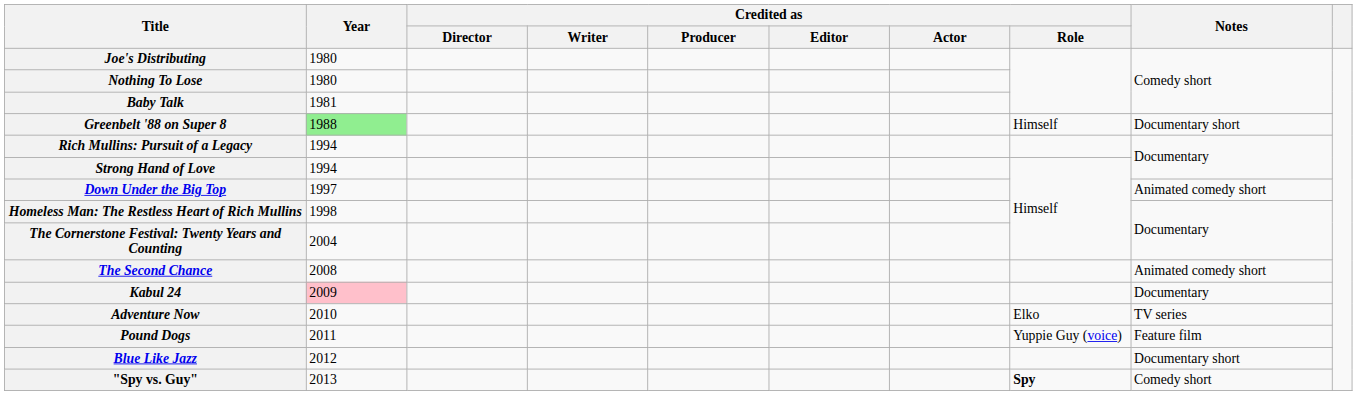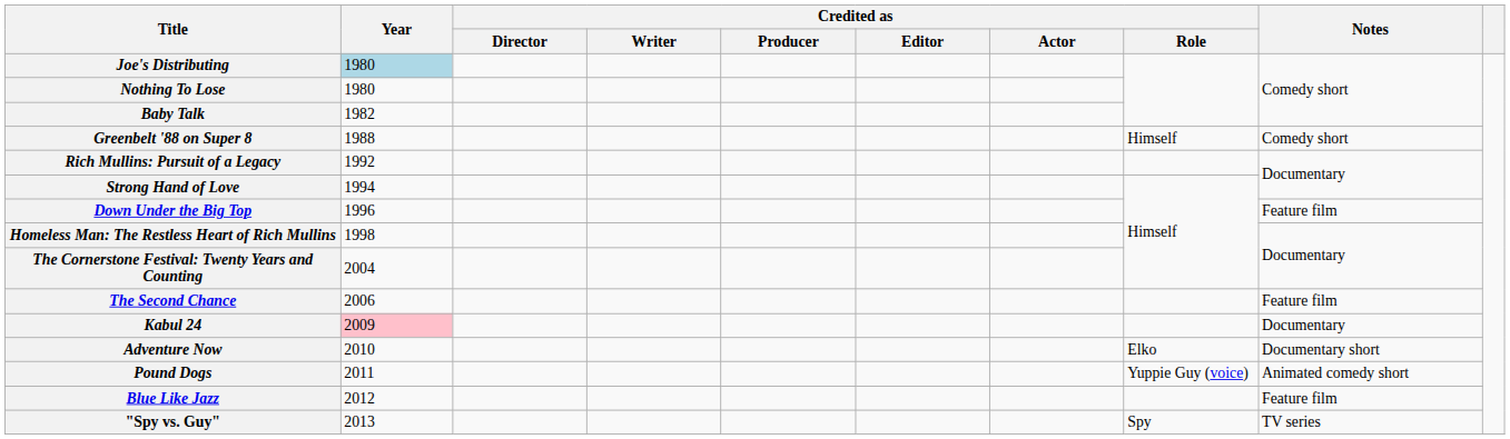Joe's Distributing | Year: no background -> lightblue background
Baby Talk | Year: 1981 -> 1982
Greenbelt '88 on Super 8 | Year: lightgreen background -> no background
Greenbelt '88 on Super 8 | Notes: Documentary short -> Comedy short
Rich Mullins: Pursuit of a Legacy | Year: 1994 -> 1992
Down Under the Big Top | Year: 1997 -> 1996
Down Under the Big Top | Notes: Animated comedy short -> Feature film
The Second Chance | Year: 2008 -> 2006
The Second Chance | Notes: Animated comedy short -> Feature film
Adventure Now | Notes: TV series -> Documentary short
Pound Dogs | Notes: Feature film -> Animated comedy short
Blue Like Jazz | Notes: Documentary short -> Feature film
"Spy vs. Guy" | Credited as / Role: bold -> normal
"Spy vs. Guy" | Notes: Comedy short -> TV series
